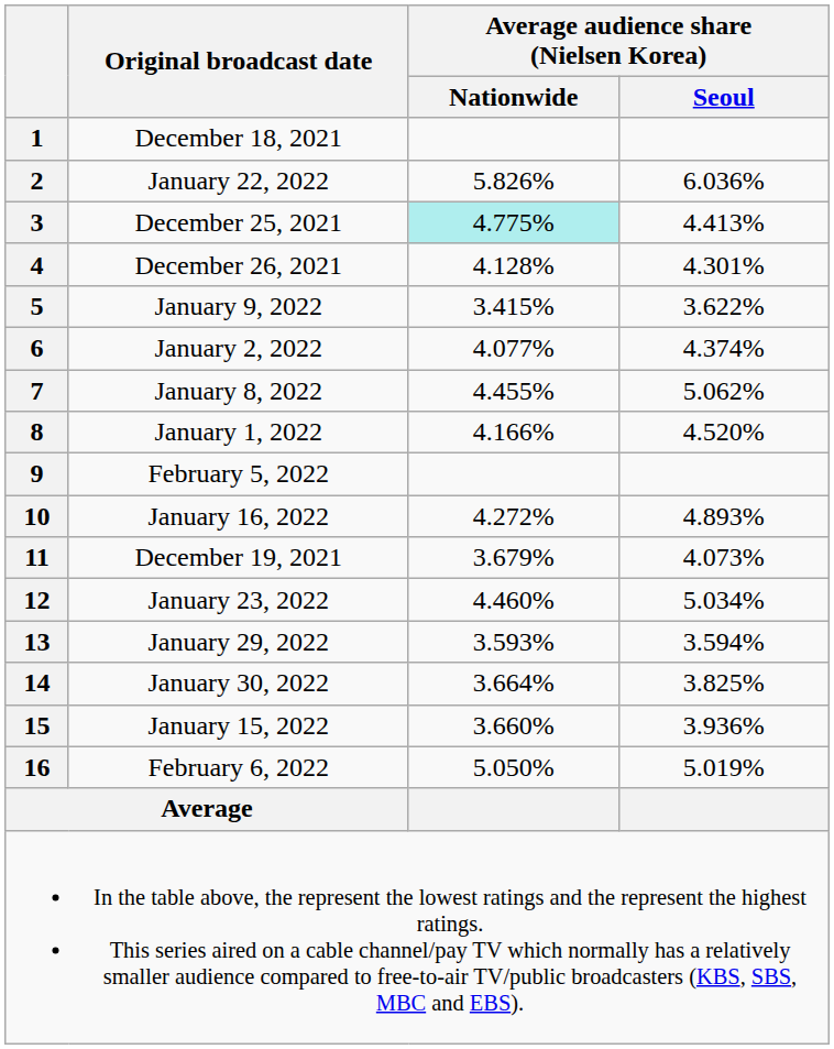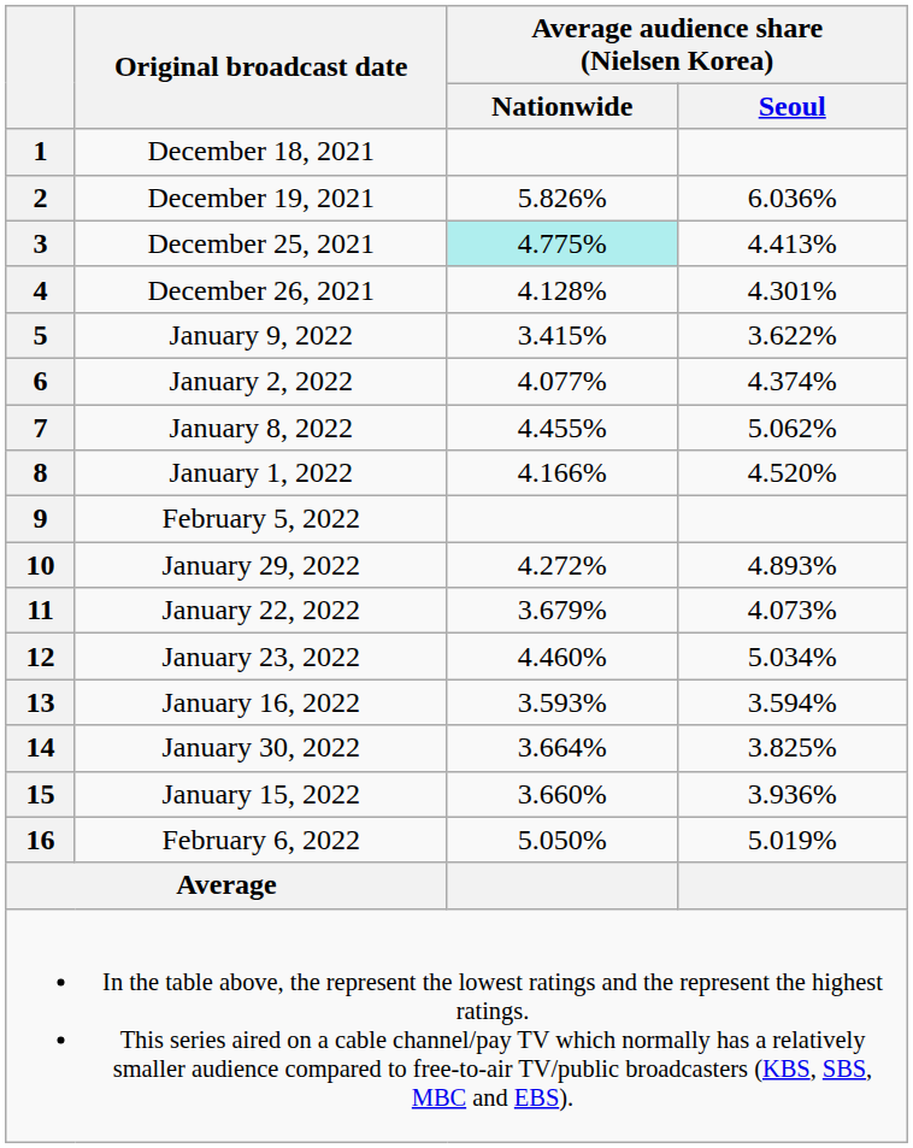2 | Original broadcast date: January 22, 2022 -> December 19, 2021
10 | Original broadcast date: January 16, 2022 -> January 29, 2022
11 | Original broadcast date: December 19, 2021 -> January 22, 2022
13 | Original broadcast date: January 29, 2022 -> January 16, 2022
